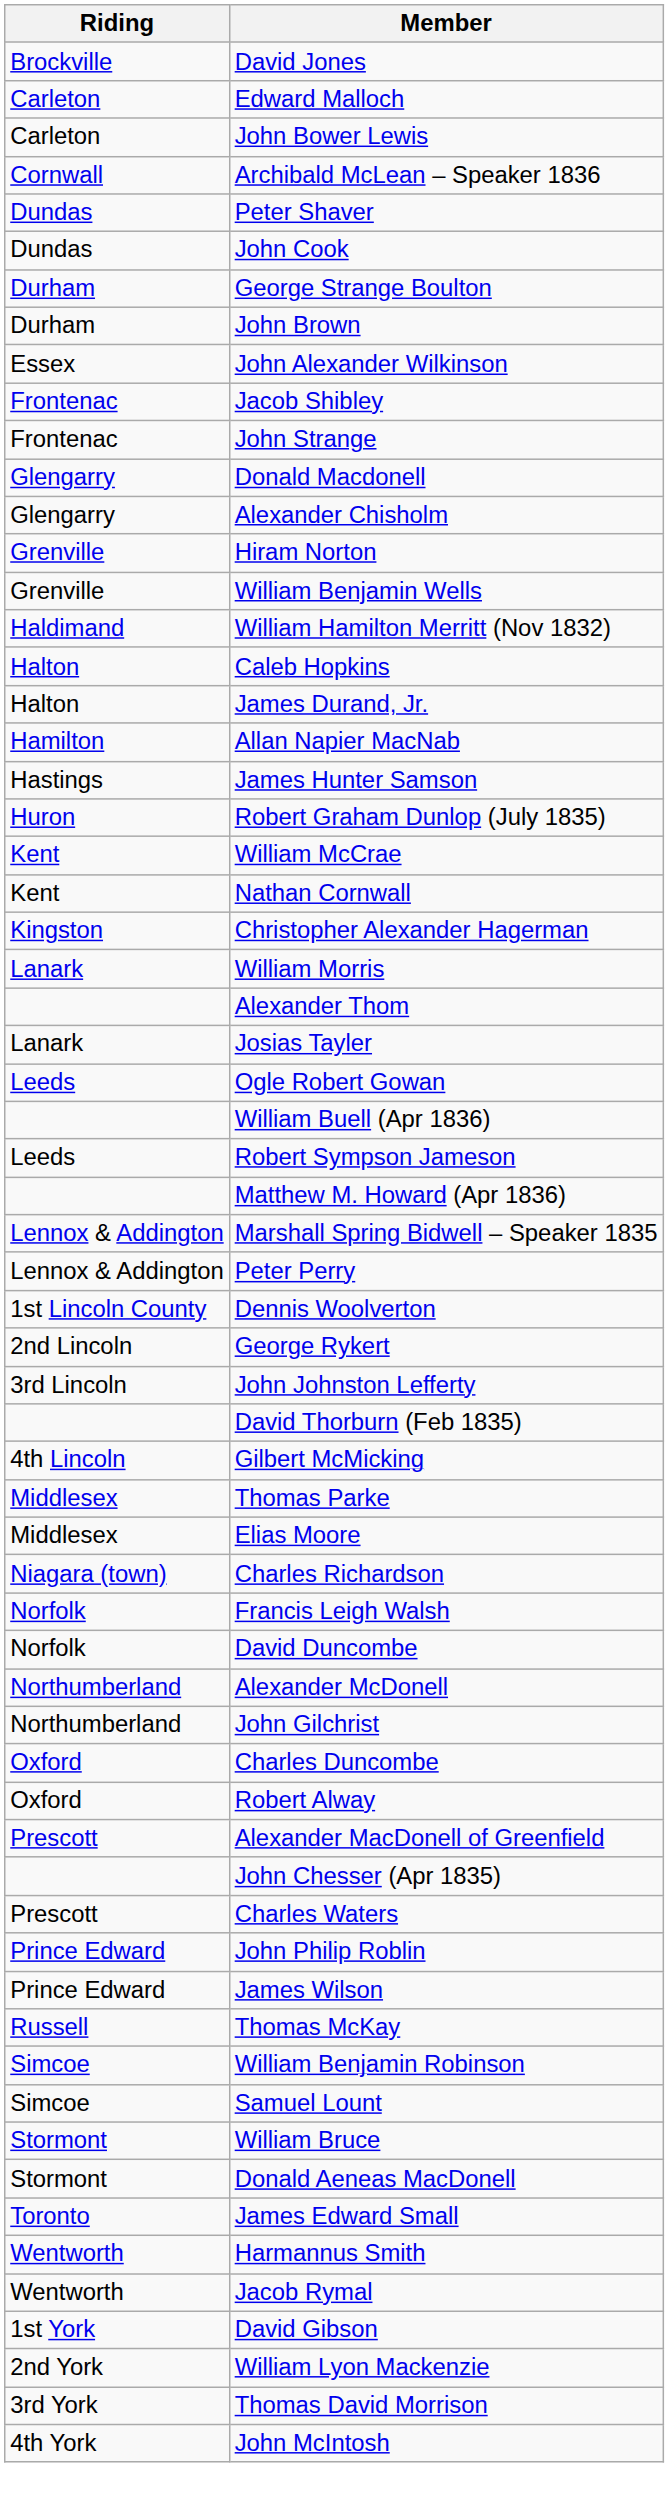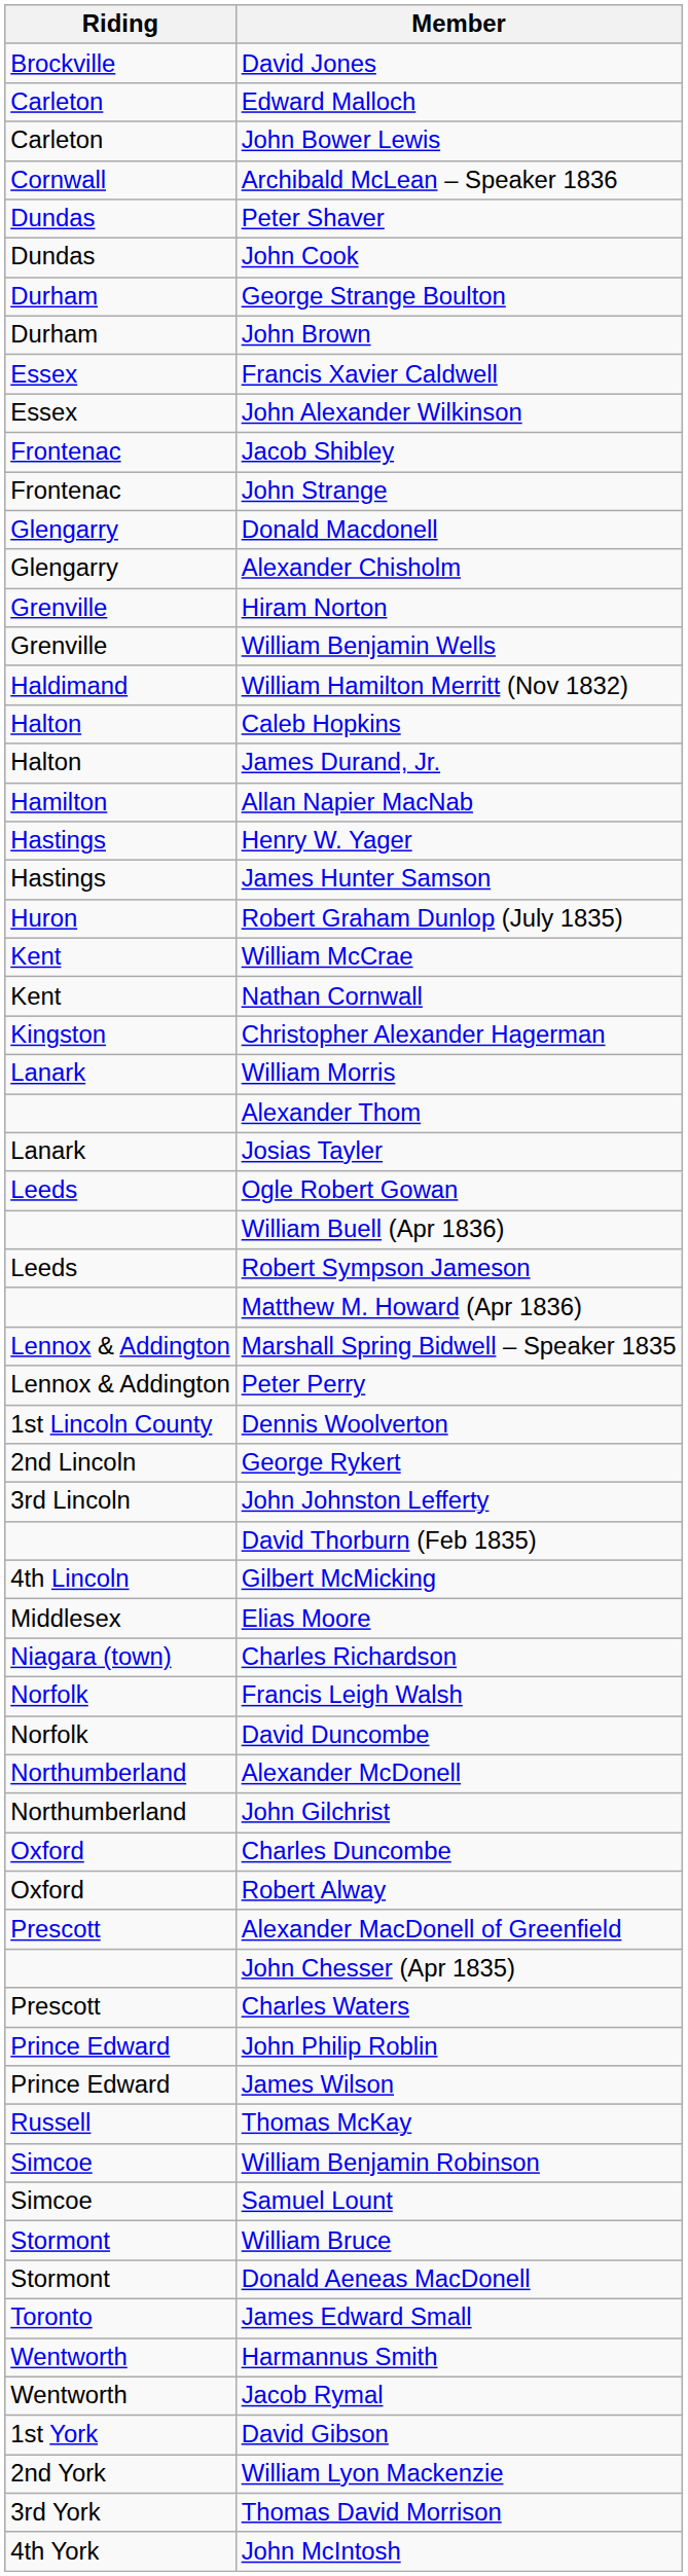+ row: Essex | Francis Xavier Caldwell
+ row: Hastings | Henry W. Yager
- row: Middlesex | Thomas Parke
